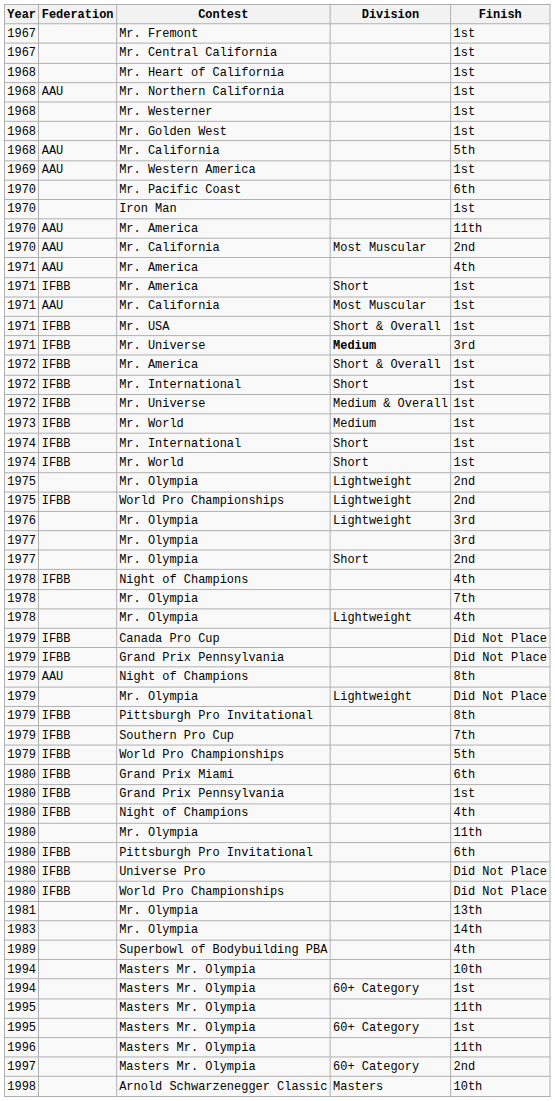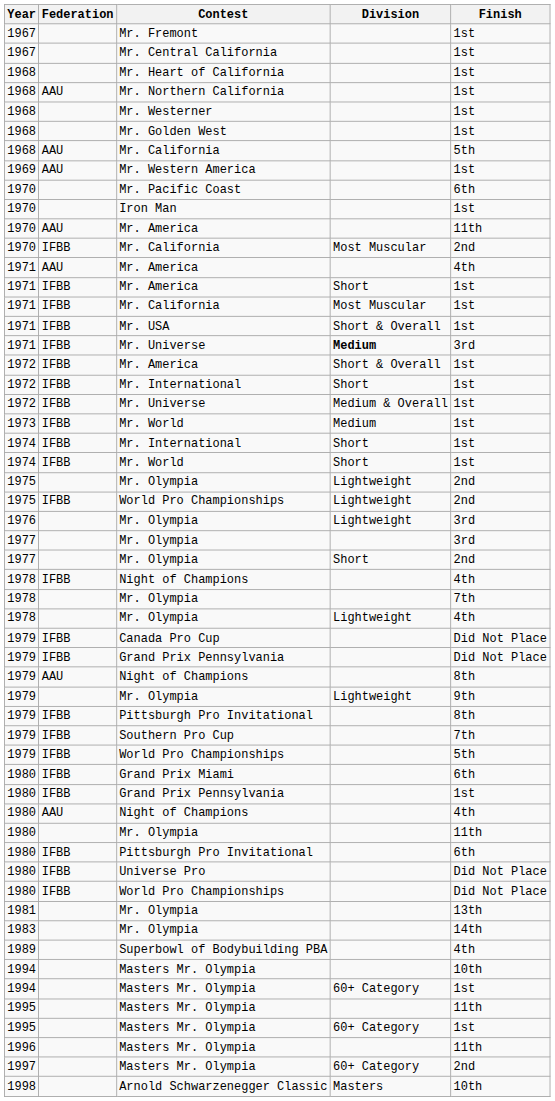1970 / Mr. California | Federation: AAU -> IFBB
1971 / Mr. California | Federation: AAU -> IFBB
1979 / Mr. Olympia | Finish: Did Not Place -> 9th
1980 / Night of Champions | Federation: IFBB -> AAU
